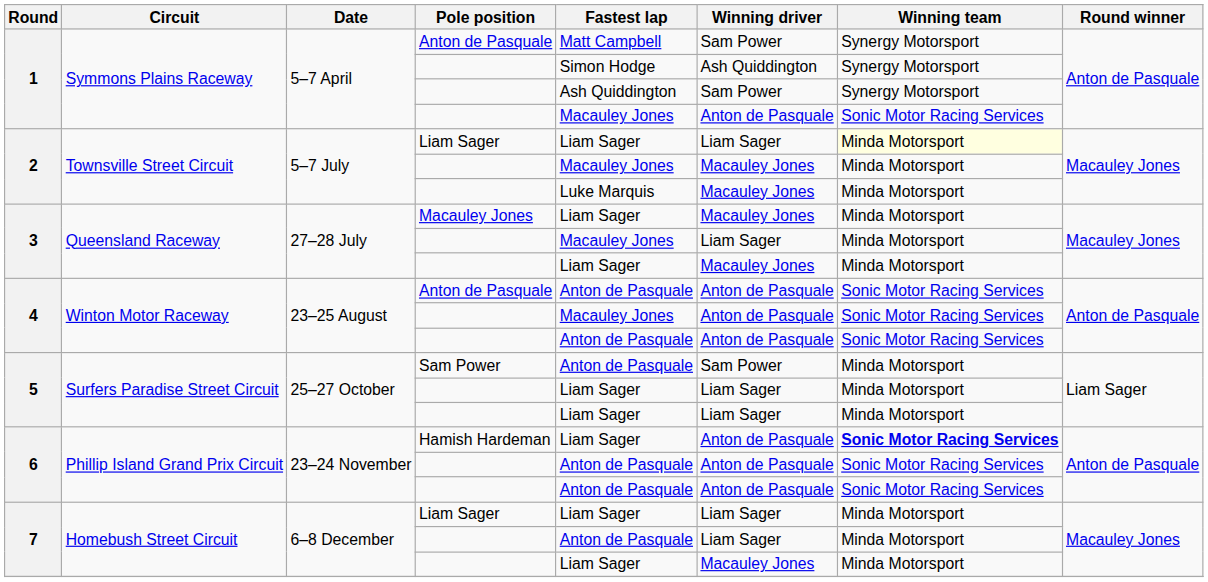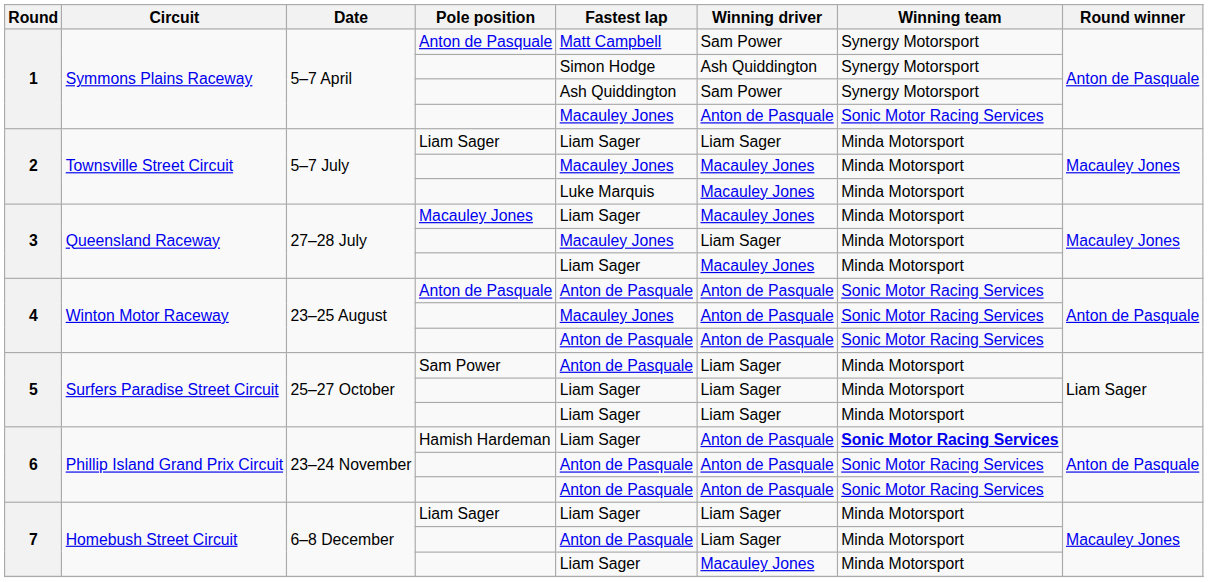2 / Liam Sager | Winning team: lightyellow background -> no background
5 / Sam Power | Winning driver: Sam Power -> Liam Sager
